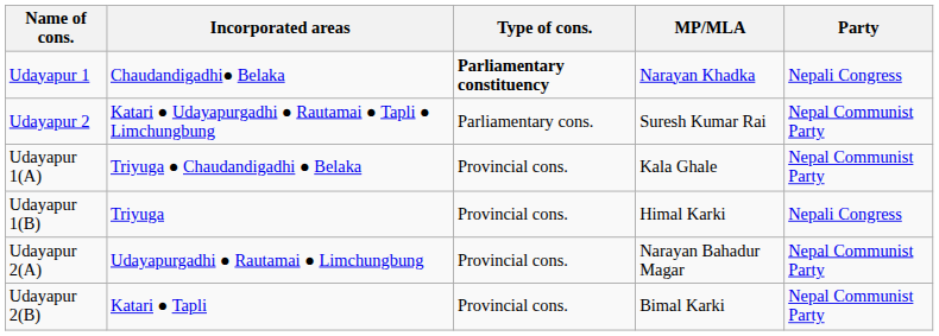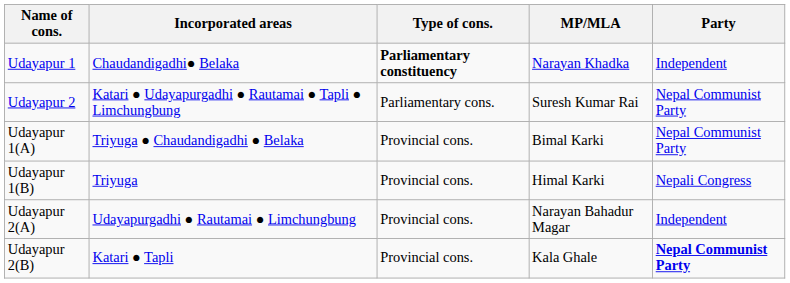Udayapur 1 | Party: Nepali Congress -> Independent
Udayapur 1(A) | MP/MLA: Kala Ghale -> Bimal Karki
Udayapur 2(A) | Party: Nepal Communist Party -> Independent
Udayapur 2(B) | MP/MLA: Bimal Karki -> Kala Ghale
Udayapur 2(B) | Party: normal -> bold
